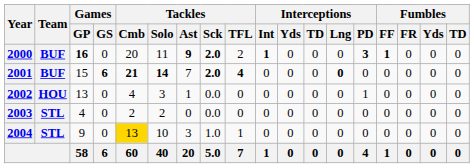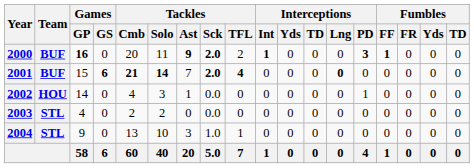2002 | Games / GP: 13 -> 14
2004 | Tackles / Cmb: gold background -> no background
